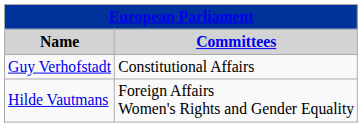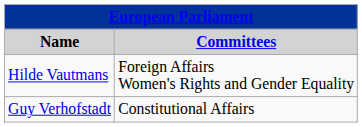rows swapped: Guy Verhofstadt <-> Hilde Vautmans
